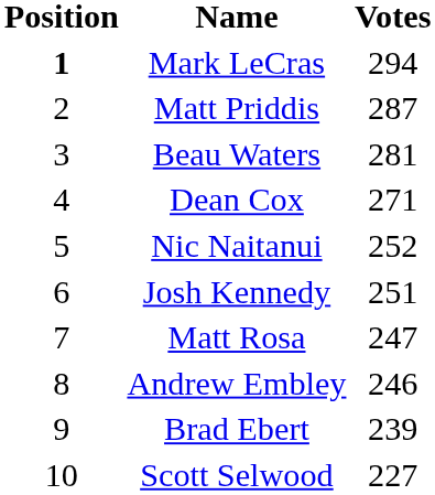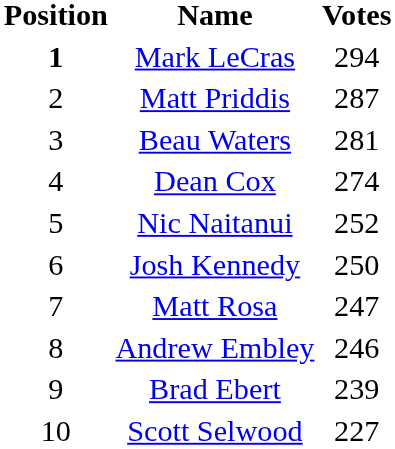Dean Cox | Votes: 271 -> 274
Josh Kennedy | Votes: 251 -> 250
